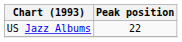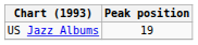US Jazz Albums | Peak position: 22 -> 19
